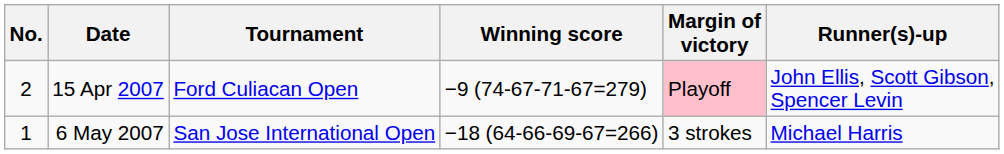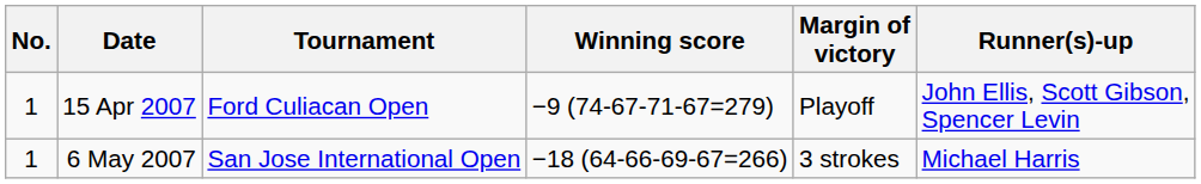15 Apr 2007 | No.: 2 -> 1
15 Apr 2007 | Margin of victory: pink background -> no background
